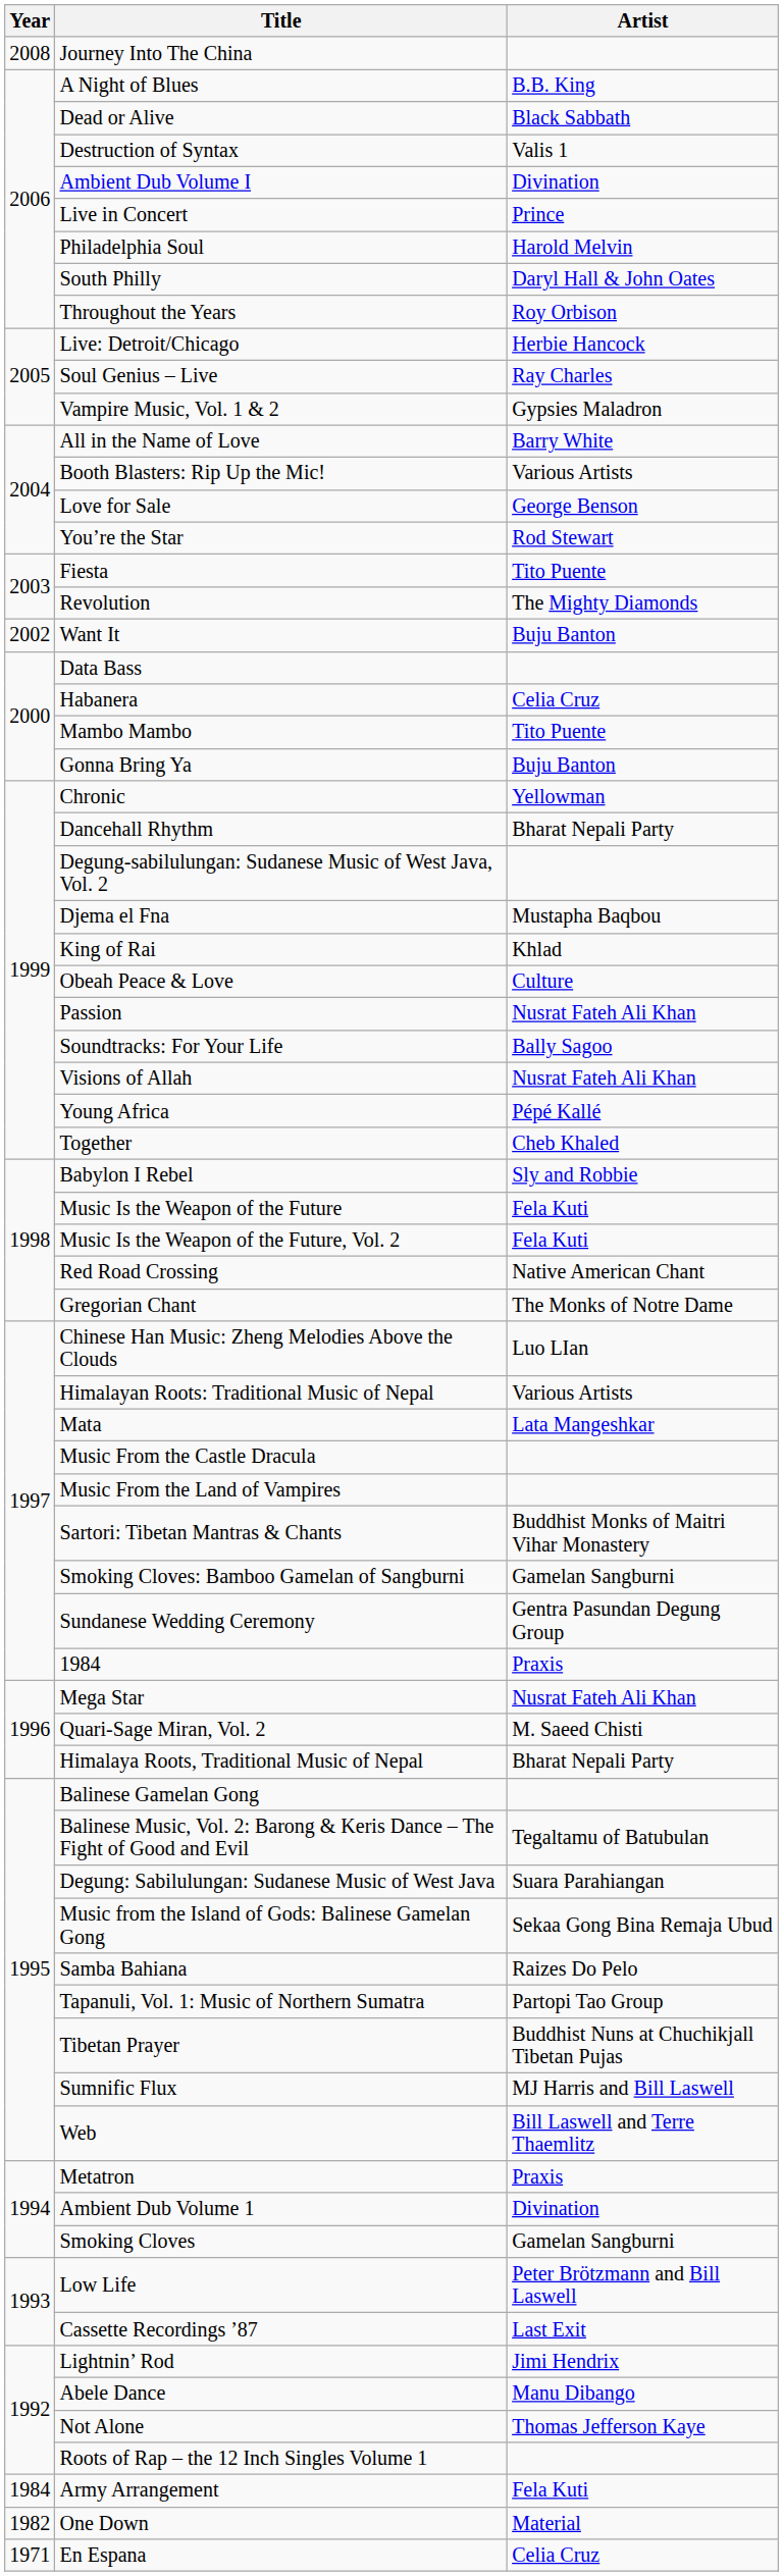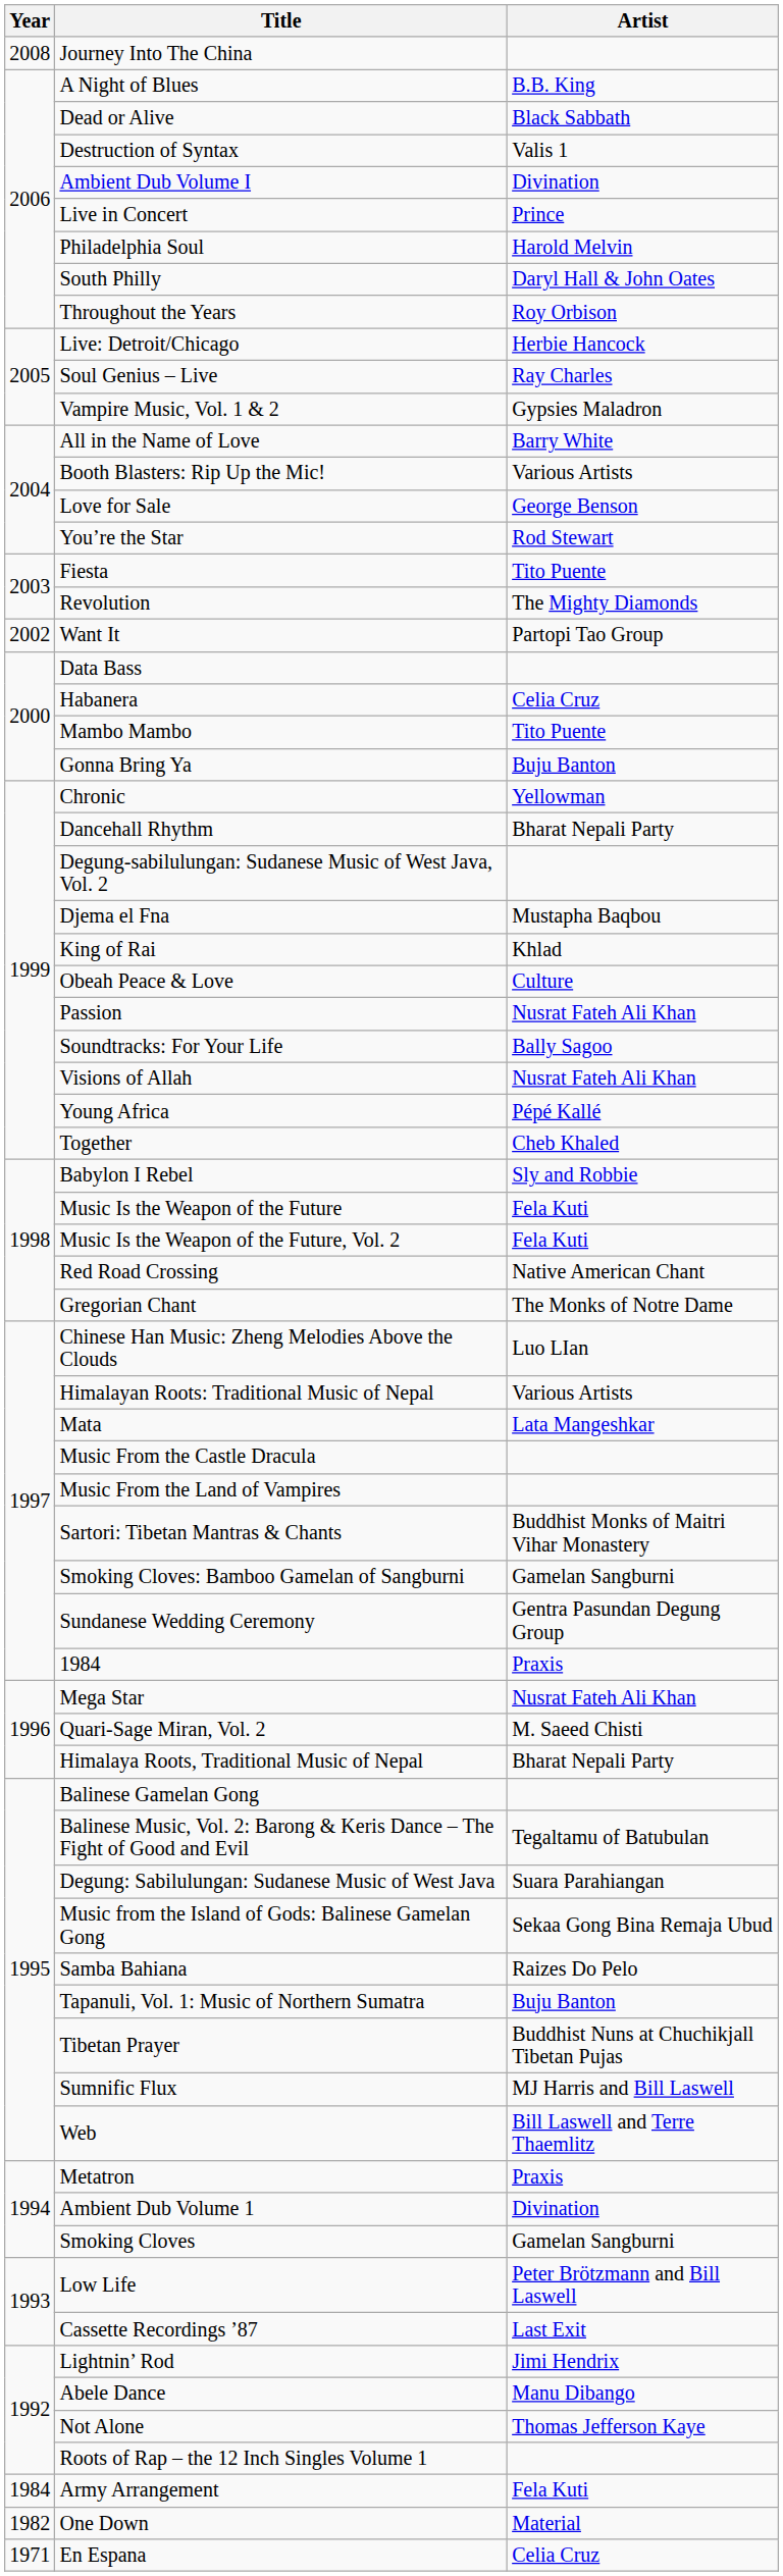Want It | Artist: Buju Banton -> Partopi Tao Group
Tapanuli, Vol. 1: Music of Northern Sumatra | Artist: Partopi Tao Group -> Buju Banton
